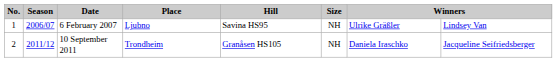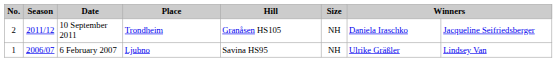rows swapped: 6 February 2007 <-> 10 September 2011
